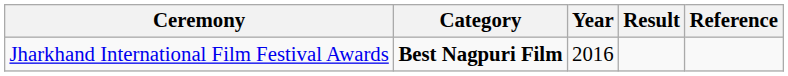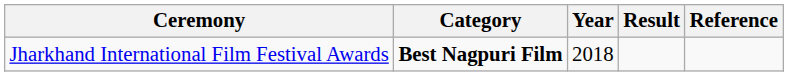Jharkhand International Film Festival Awards | Year: 2016 -> 2018
